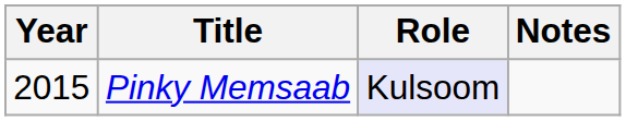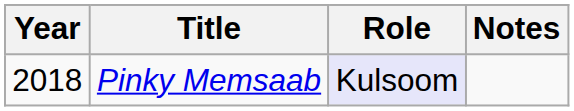Pinky Memsaab | Year: 2015 -> 2018
